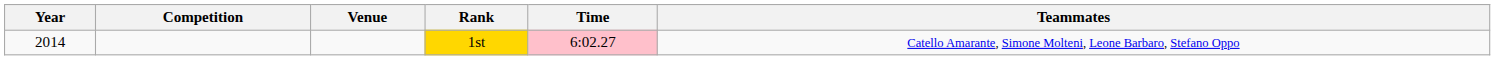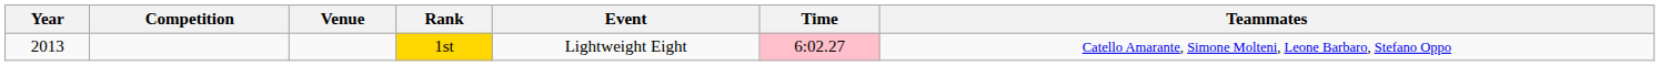+ column: Event | Lightweight Eight
1st | Year: 2014 -> 2013
